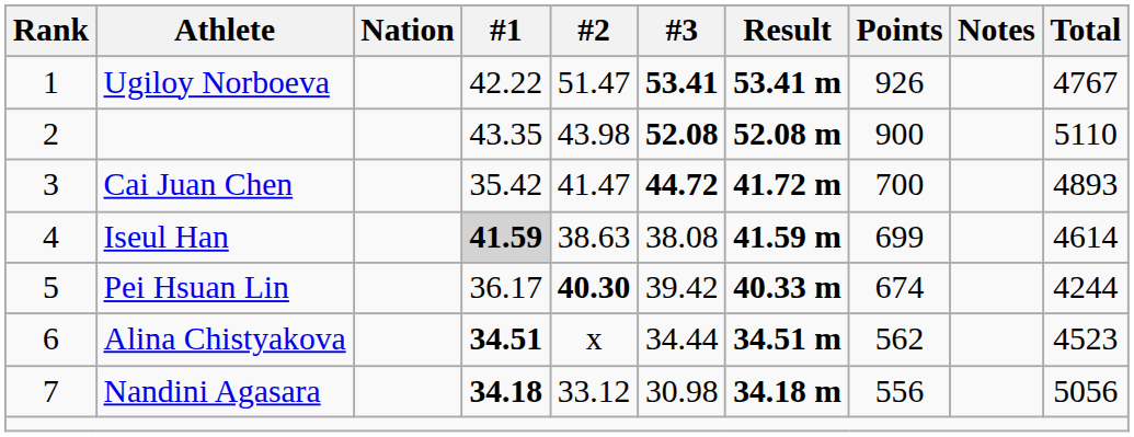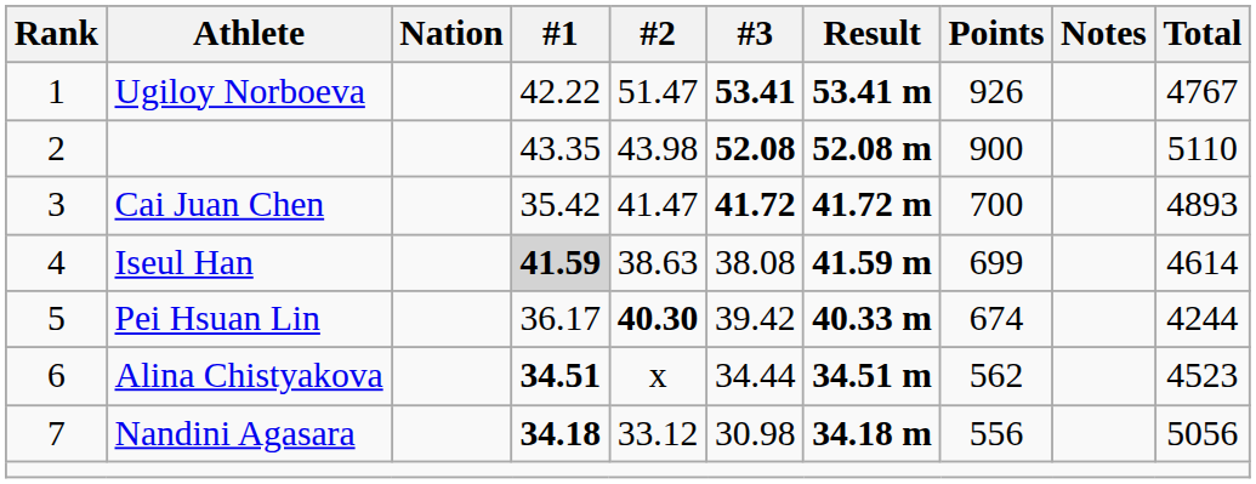3 | #3: 44.72 -> 41.72
